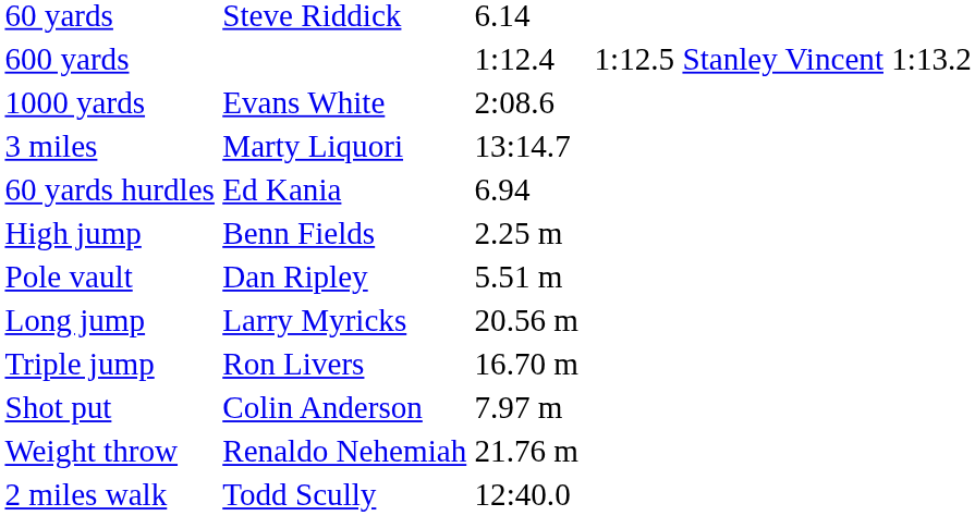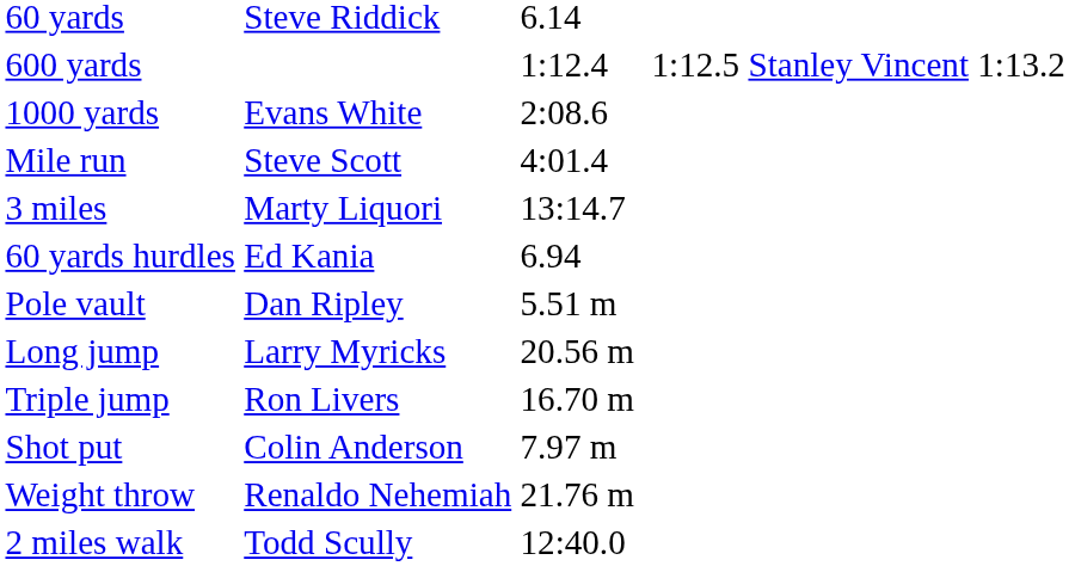+ row: Mile run | Steve Scott | 4:01.4
- row: High jump | Benn Fields | 2.25 m
